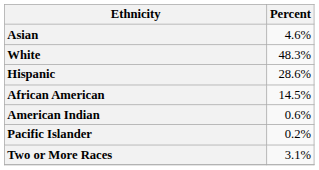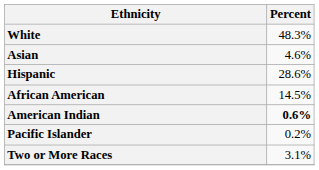rows swapped: White <-> Asian
American Indian | Percent: normal -> bold
